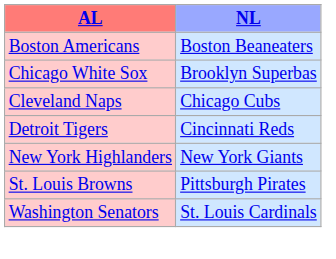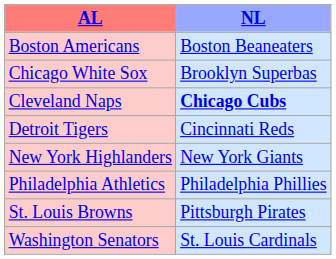Cleveland Naps | NL: normal -> bold
+ row: Philadelphia Athletics | Philadelphia Phillies
